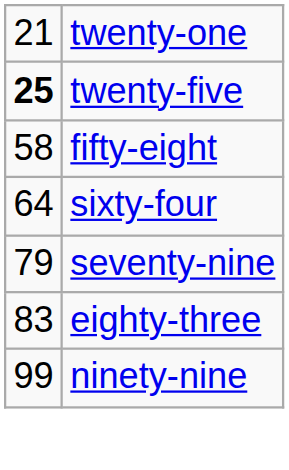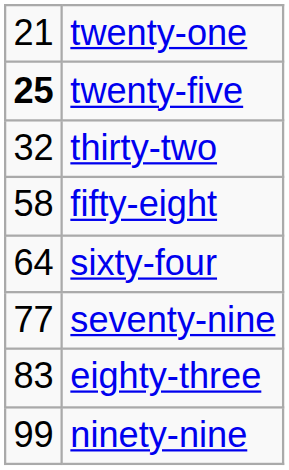+ row: 32 | thirty-two
seventy-nine | column 1: 79 -> 77
